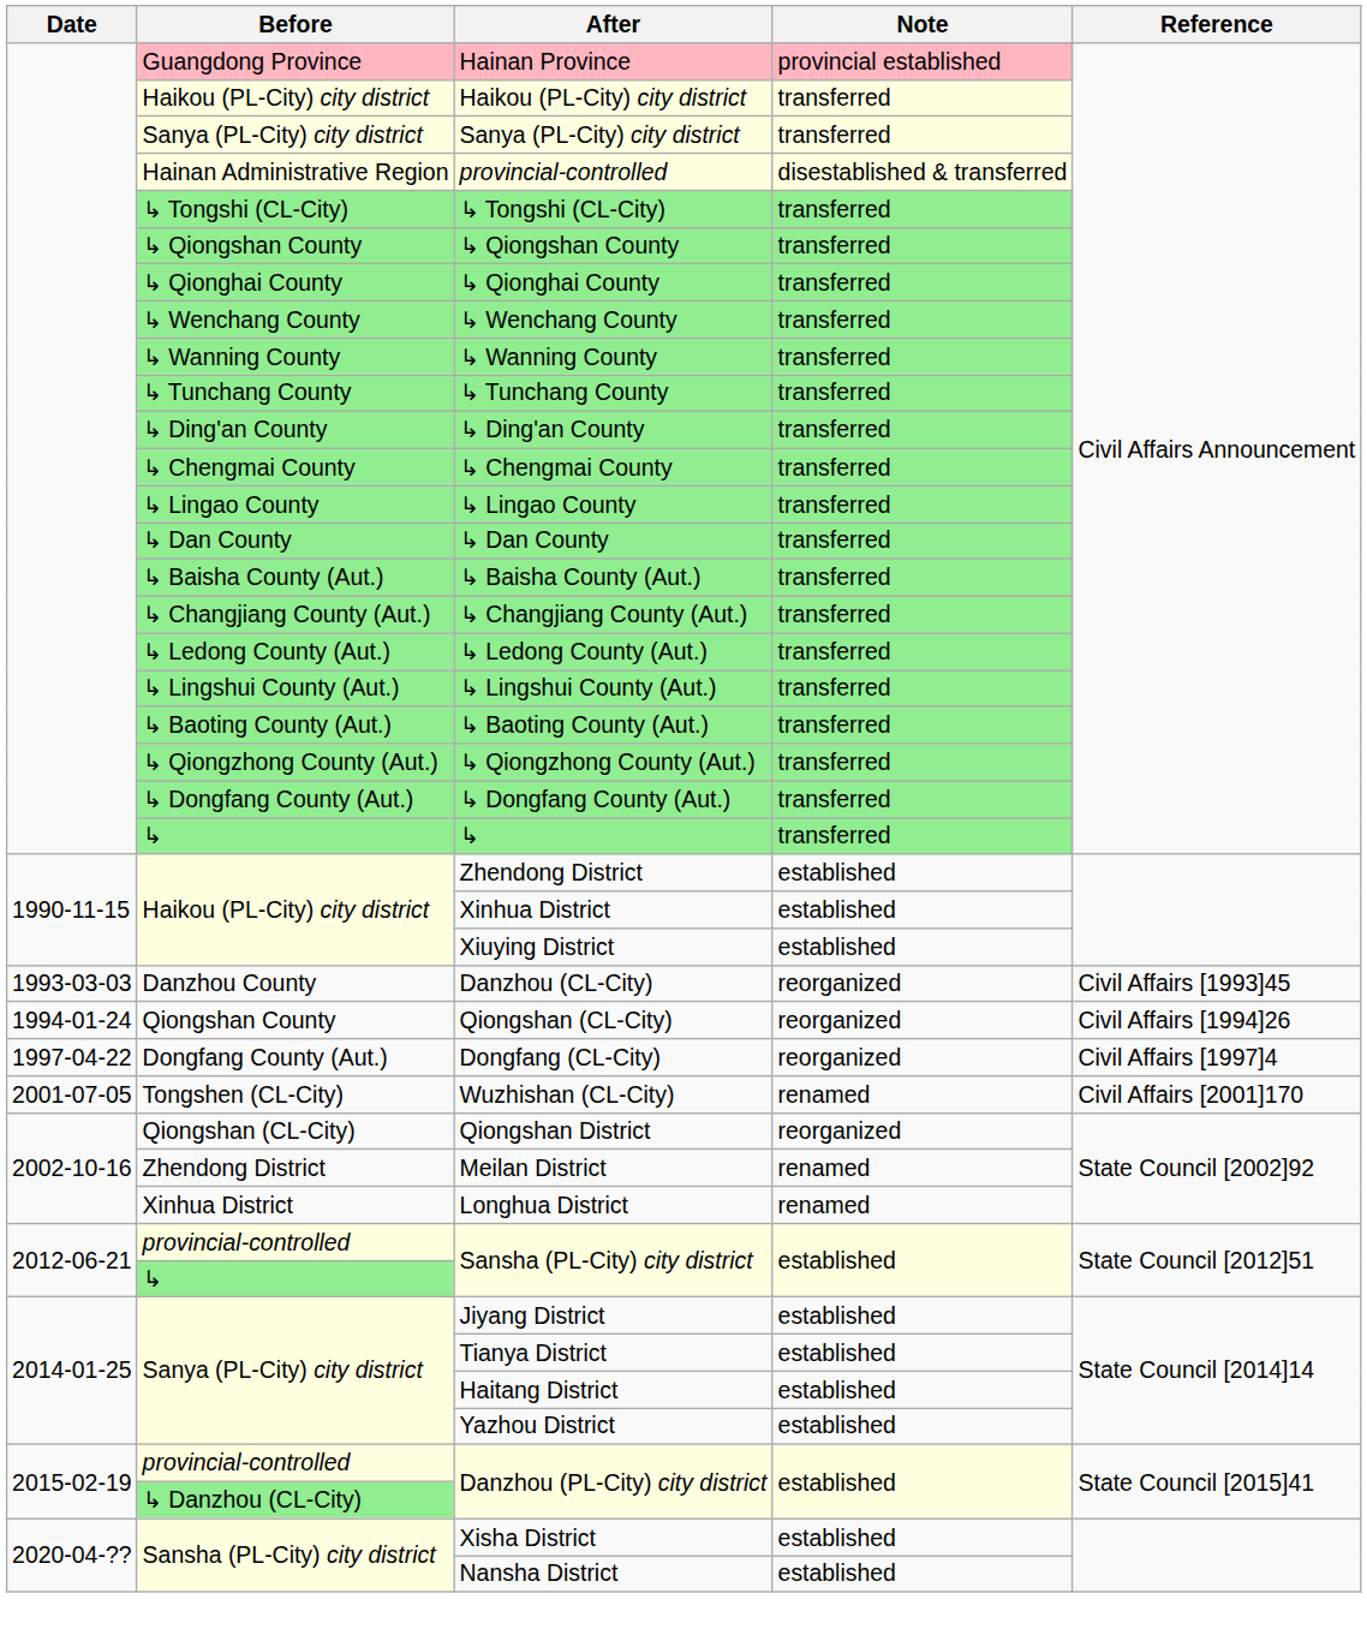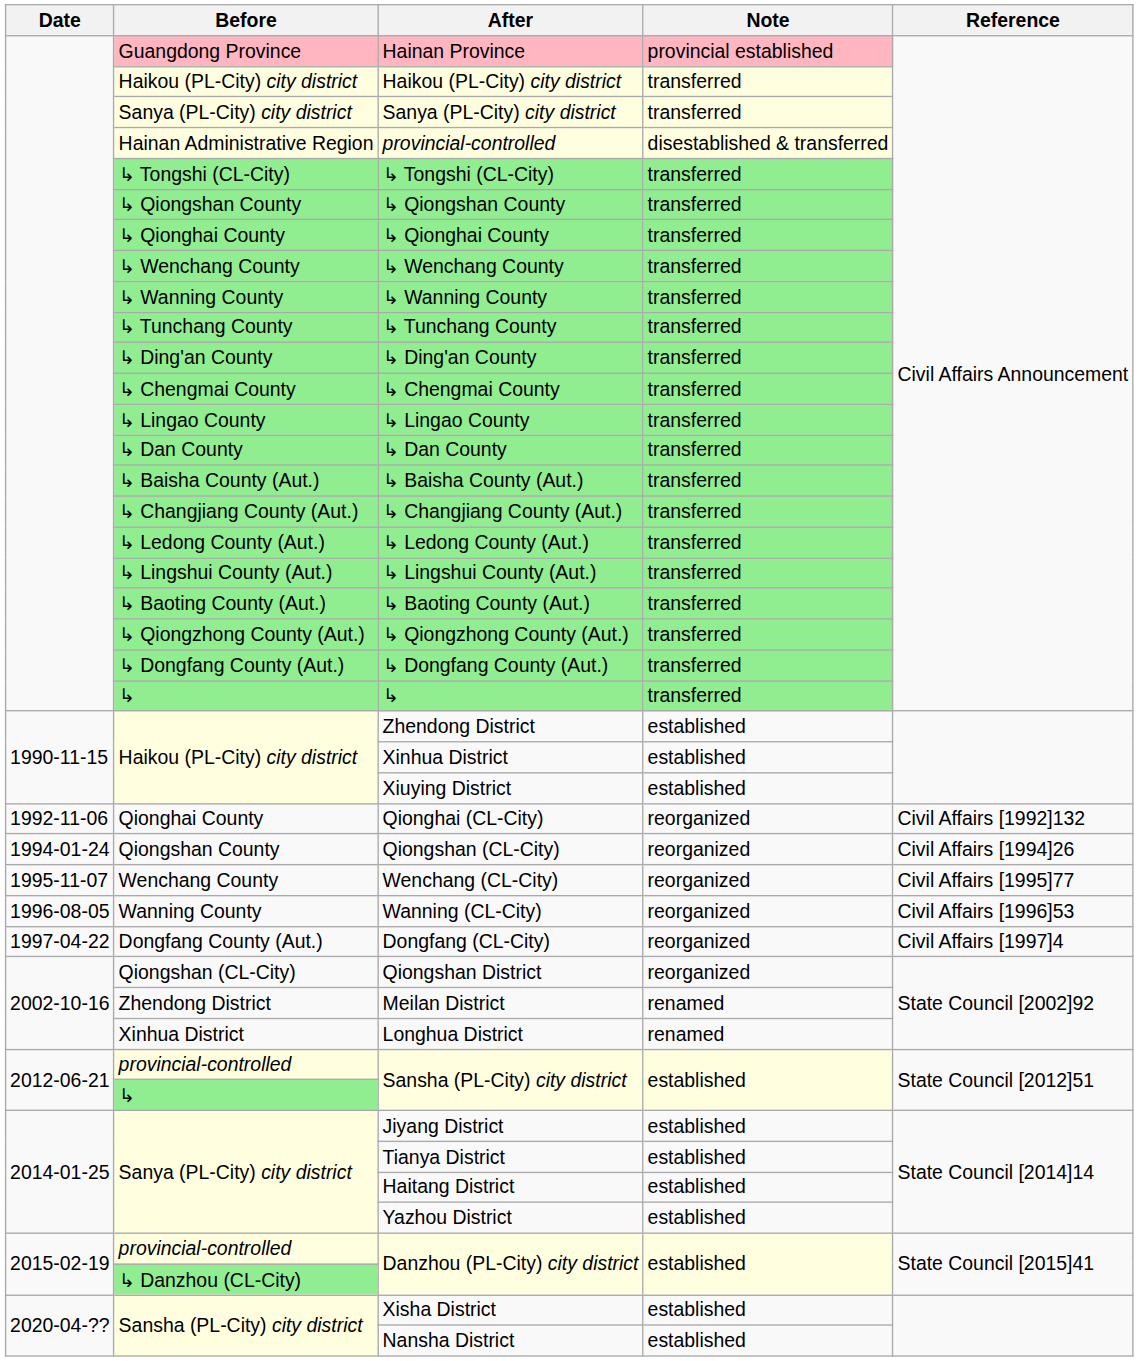+ row: 1992-11-06 | Qionghai County | Qionghai (CL-City) | reorganized | Civil Affairs [1992]132
- row: 1993-03-03 | Danzhou County | Danzhou (CL-City) | reorganized | Civil Affairs [1993]45
+ row: 1995-11-07 | Wenchang County | Wenchang (CL-City) | reorganized | Civil Affairs [1995]77
+ row: 1996-08-05 | Wanning County | Wanning (CL-City) | reorganized | Civil Affairs [1996]53
- row: 2001-07-05 | Tongshen (CL-City) | Wuzhishan (CL-City) | renamed | Civil Affairs [2001]170
